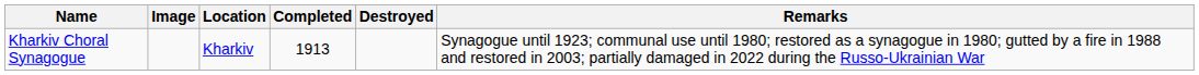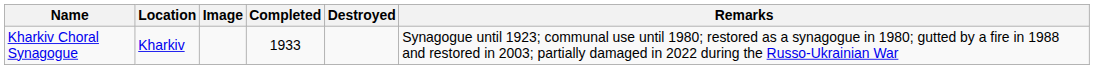columns swapped: Location <-> Image
Kharkiv Choral Synagogue | Completed: 1913 -> 1933
